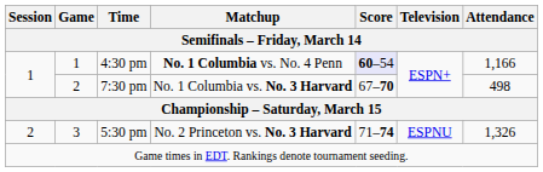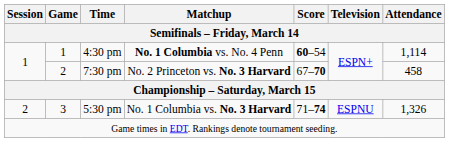4:30 pm | Score: lavender background -> no background
4:30 pm | Attendance: 1,166 -> 1,114
7:30 pm | Matchup: No. 1 Columbia vs. No. 3 Harvard -> No. 2 Princeton vs. No. 3 Harvard
7:30 pm | Attendance: 498 -> 458
5:30 pm | Matchup: No. 2 Princeton vs. No. 3 Harvard -> No. 1 Columbia vs. No. 3 Harvard
